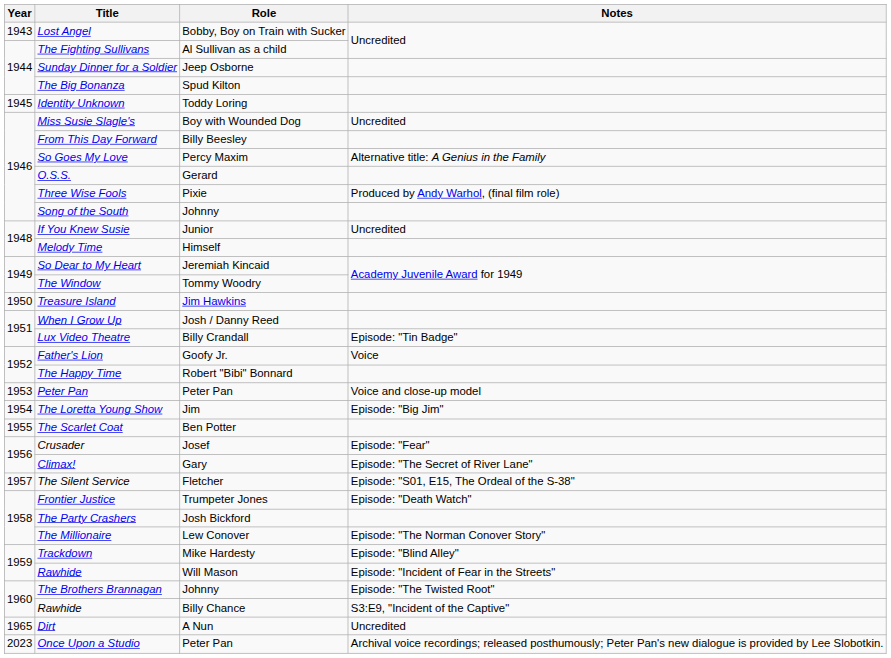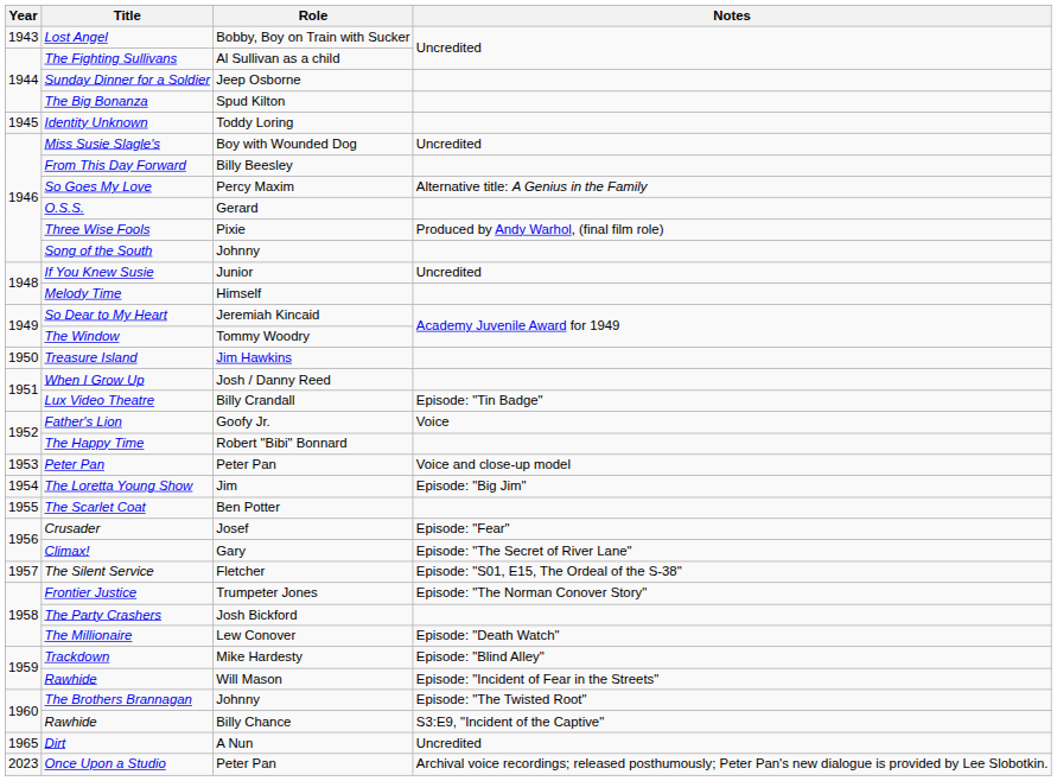Frontier Justice | Notes: Episode: "Death Watch" -> Episode: "The Norman Conover Story"
The Millionaire | Notes: Episode: "The Norman Conover Story" -> Episode: "Death Watch"
